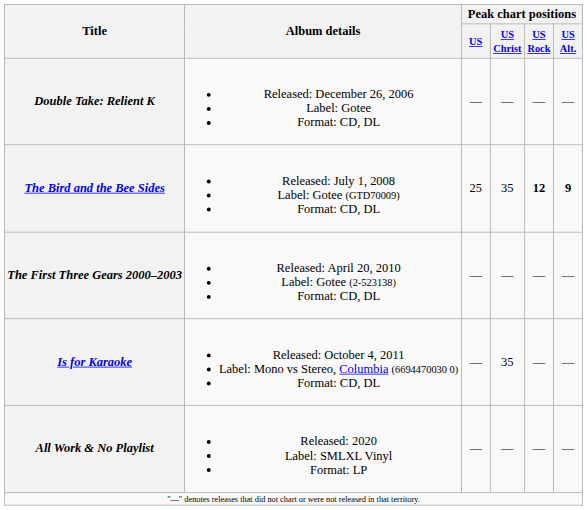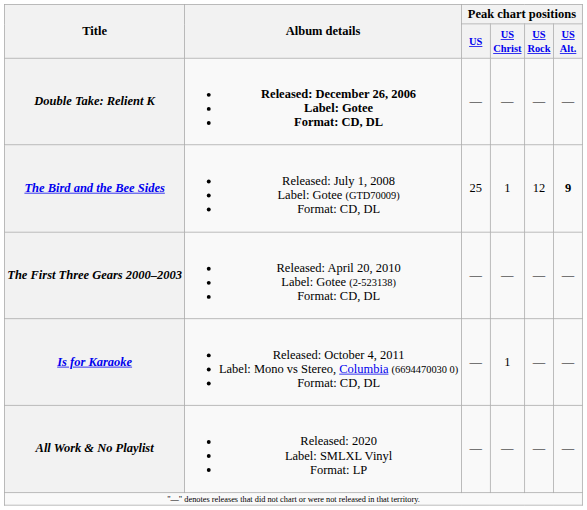Double Take: Relient K | Album details: normal -> bold
The Bird and the Bee Sides | Peak chart positions / US Christ: 35 -> 1
The Bird and the Bee Sides | Peak chart positions / US Rock: bold -> normal
Is for Karaoke | Peak chart positions / US Christ: 35 -> 1
